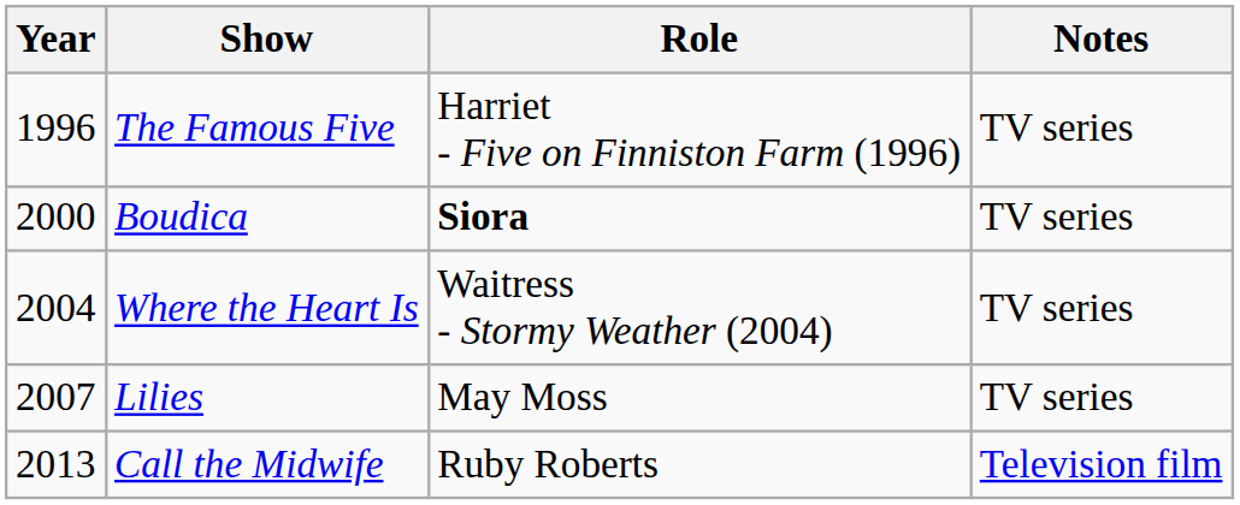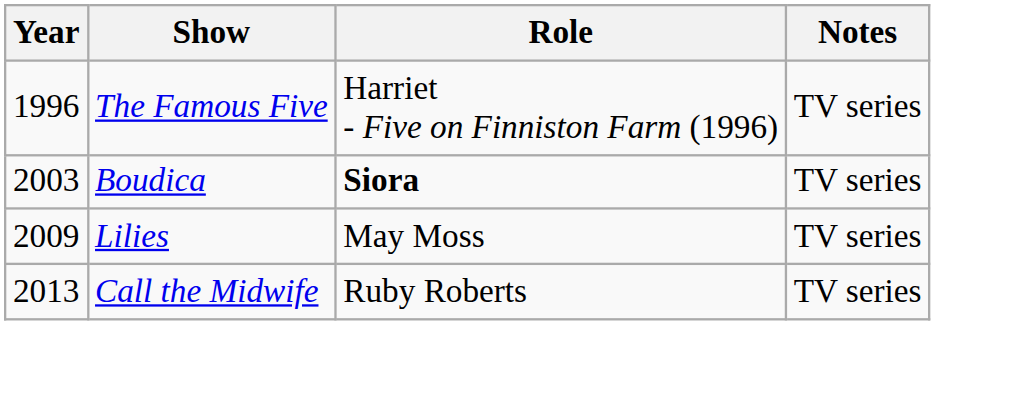Boudica | Year: 2000 -> 2003
- row: 2004 | Where the Heart Is | Waitress - Stormy Weather (2004) | TV series
Lilies | Year: 2007 -> 2009
Call the Midwife | Notes: Television film -> TV series
